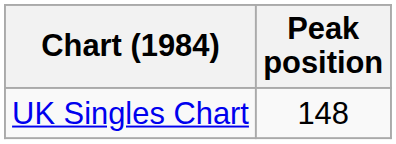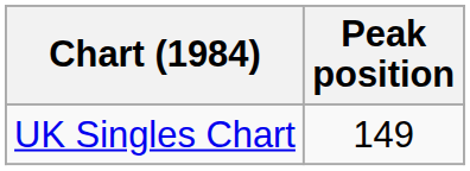UK Singles Chart | Peak position: 148 -> 149
